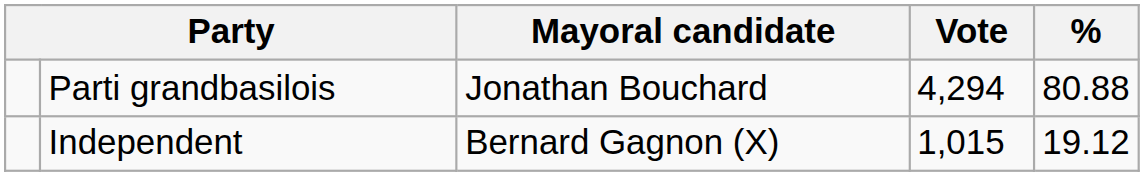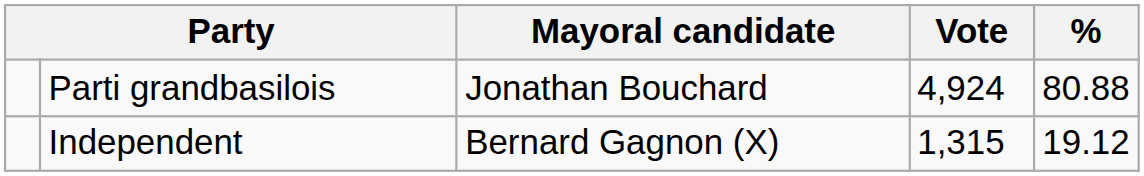Parti grandbasilois | Vote: 4,294 -> 4,924
Independent | Vote: 1,015 -> 1,315
